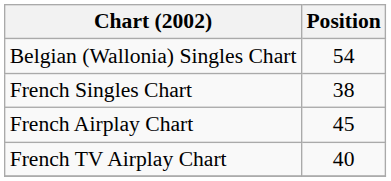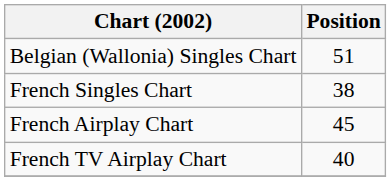Belgian (Wallonia) Singles Chart | Position: 54 -> 51
